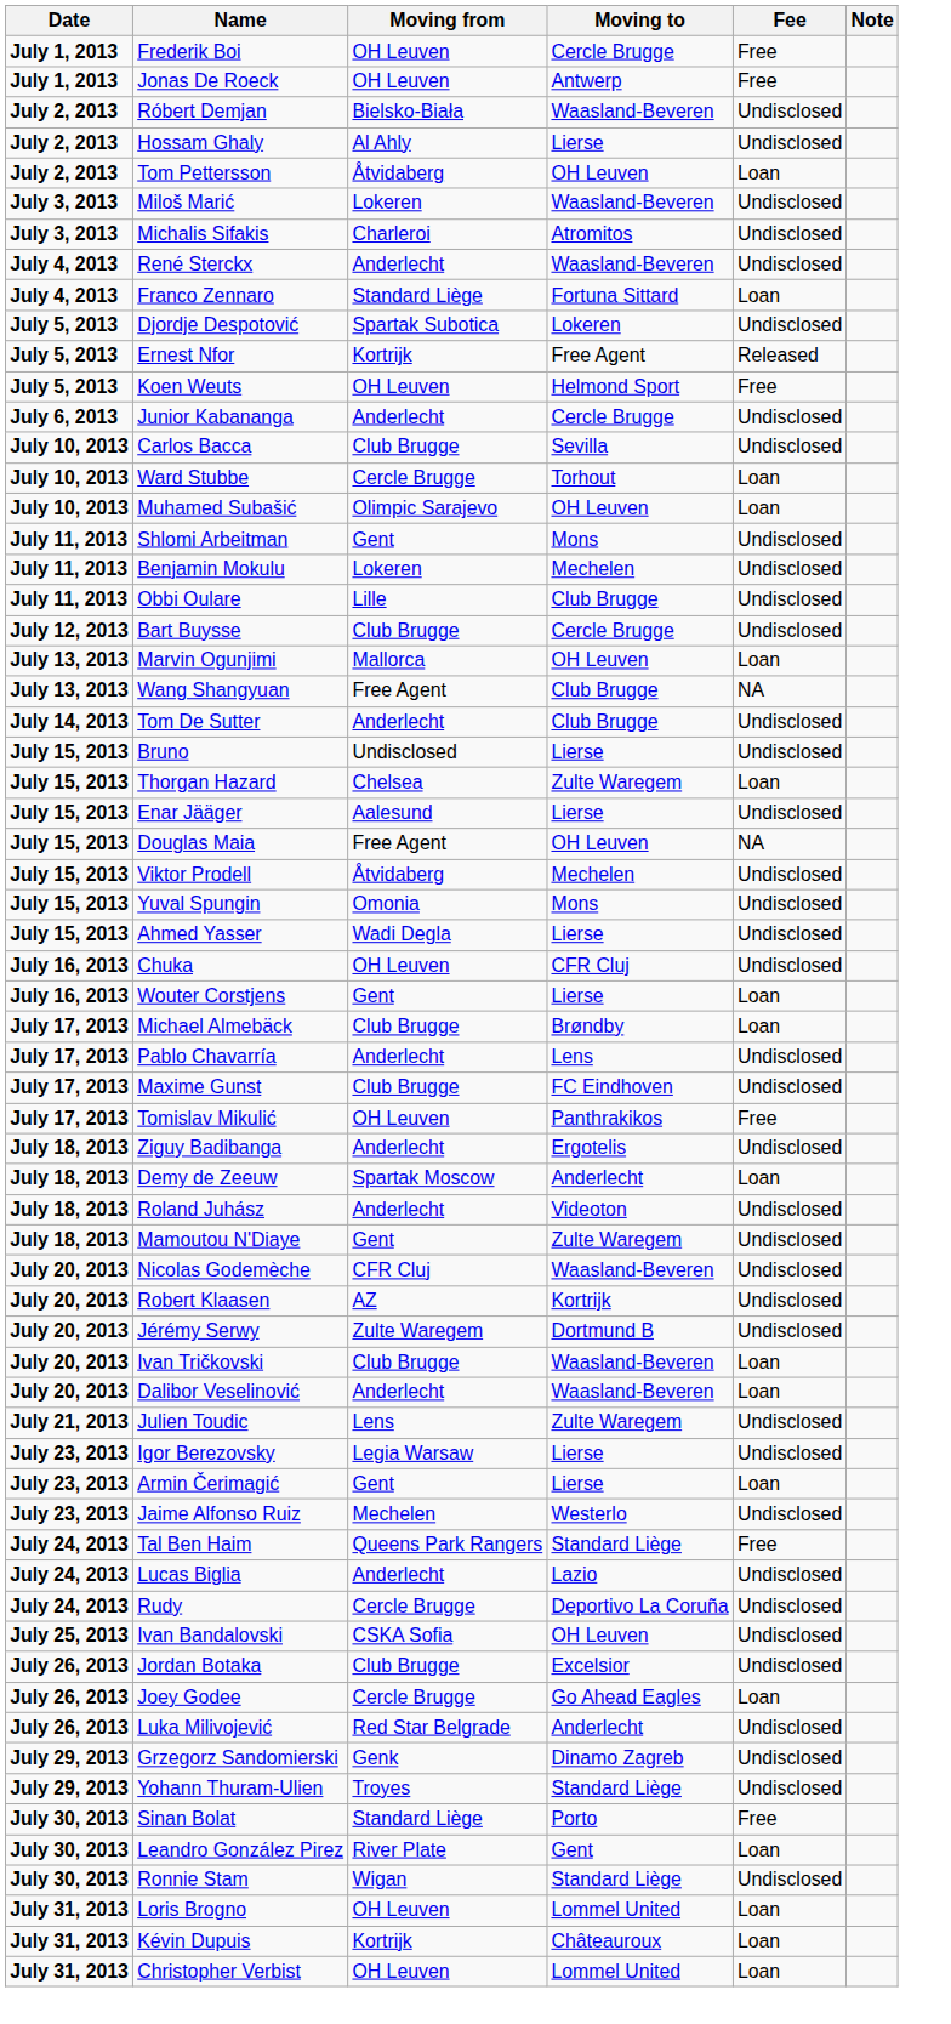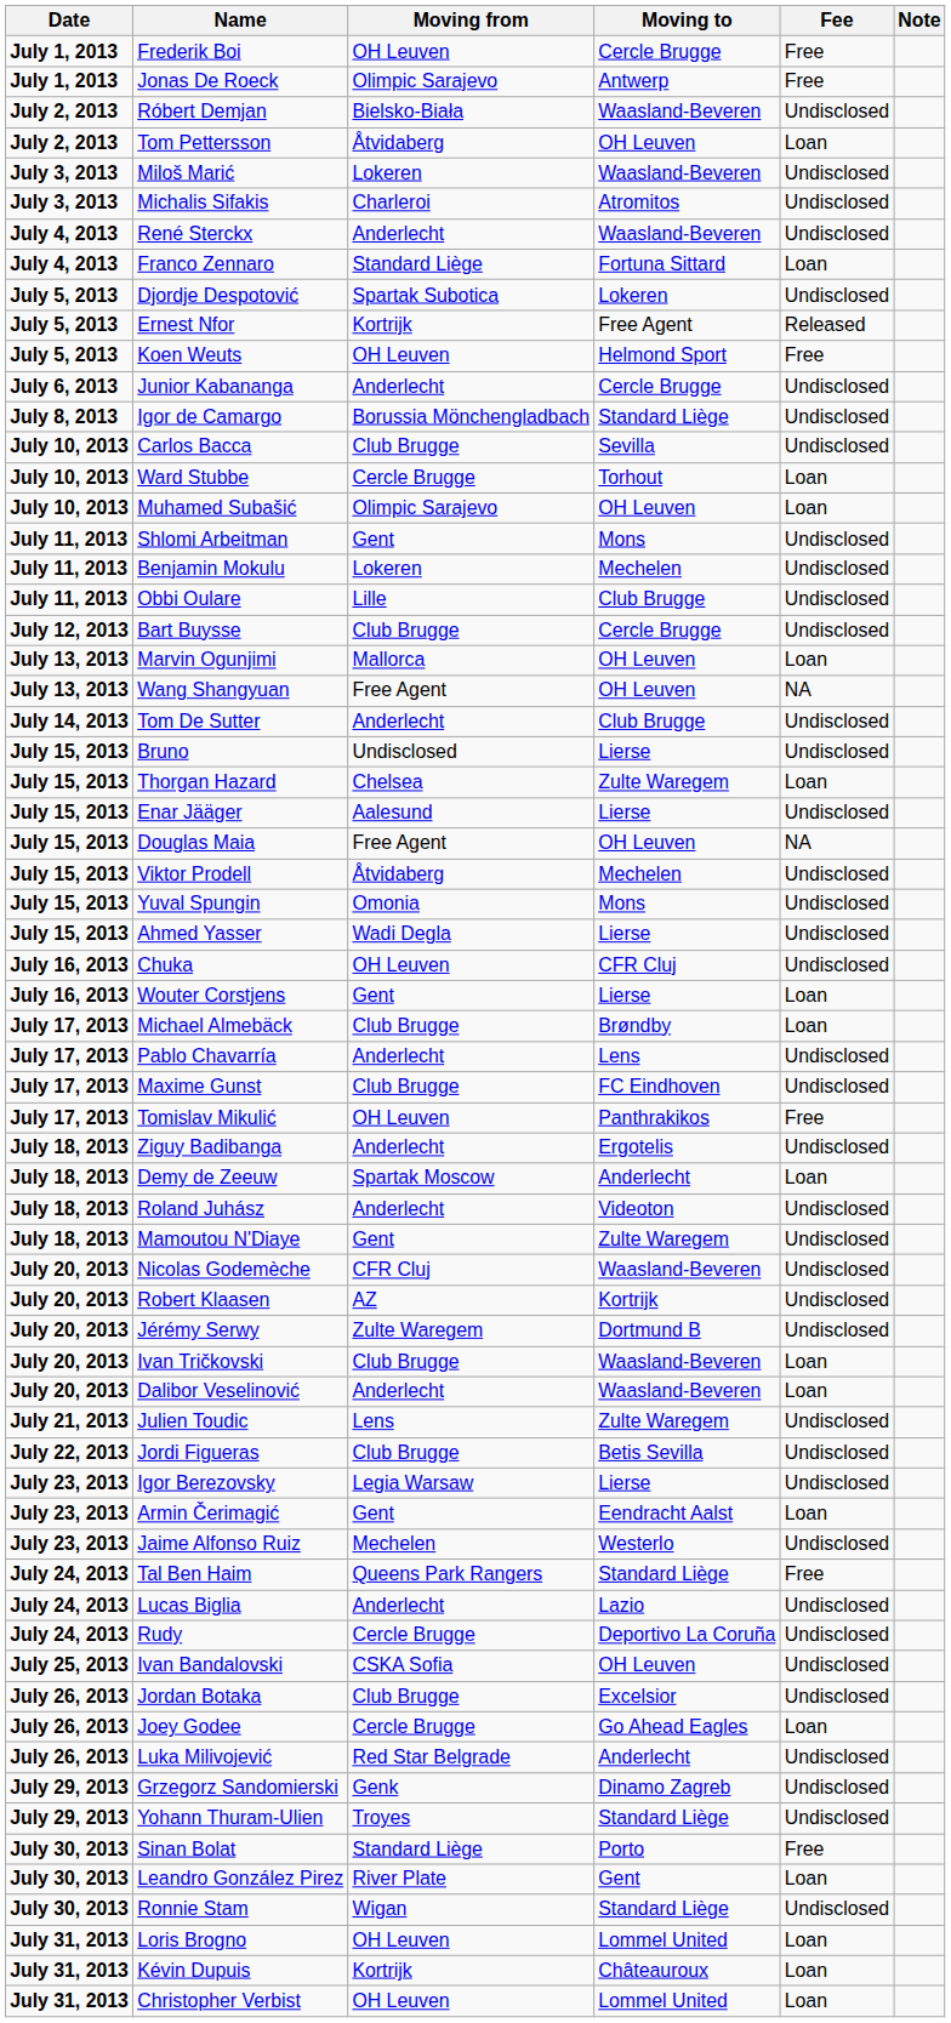Jonas De Roeck | Moving from: OH Leuven -> Olimpic Sarajevo
- row: July 2, 2013 | Hossam Ghaly | Al Ahly | Lierse | Undisclosed
+ row: July 8, 2013 | Igor de Camargo | Borussia Mönchengladbach | Standard Liège | Undisclosed
Wang Shangyuan | Moving to: Club Brugge -> OH Leuven
+ row: July 22, 2013 | Jordi Figueras | Club Brugge | Betis Sevilla | Undisclosed
Armin Čerimagić | Moving to: Lierse -> Eendracht Aalst
